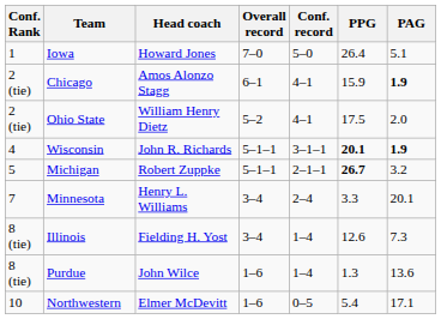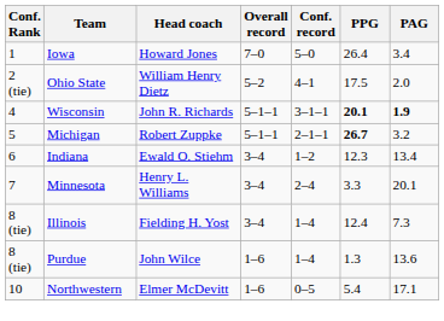Iowa | PAG: 5.1 -> 3.4
- row: 2 (tie) | Chicago | Amos Alonzo Stagg | 6–1 | 4–1 | 15.9 | 1.9
+ row: 6 | Indiana | Ewald O. Stiehm | 3–4 | 1–2 | 12.3 | 13.4
Illinois | PPG: 12.6 -> 12.4
